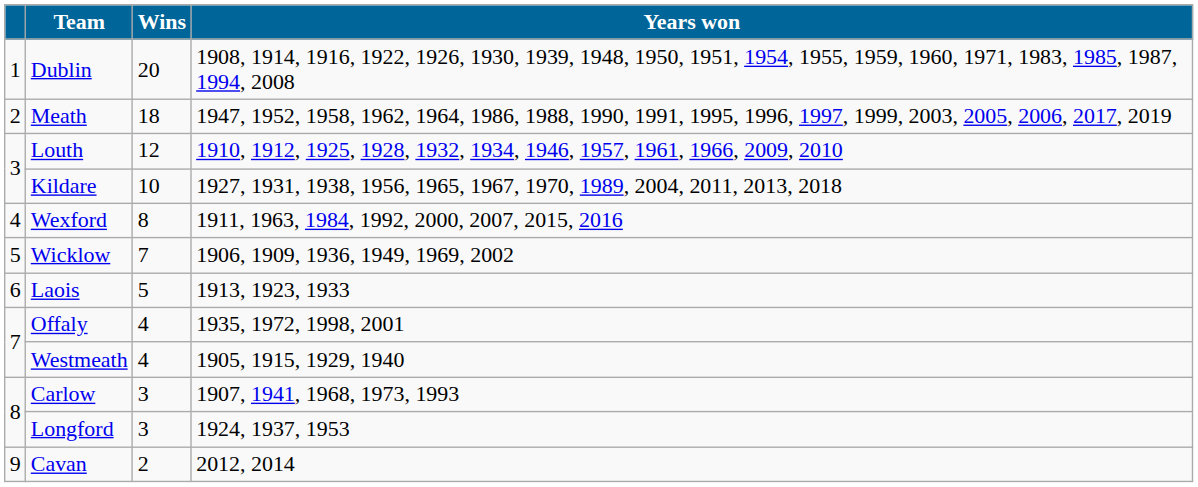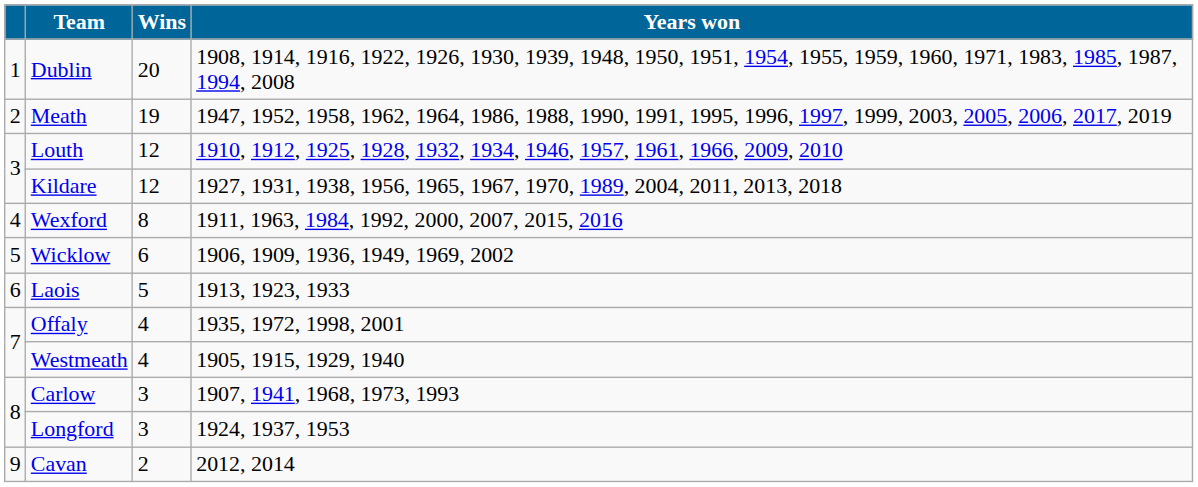Meath | Wins: 18 -> 19
Kildare | Wins: 10 -> 12
Wicklow | Wins: 7 -> 6
